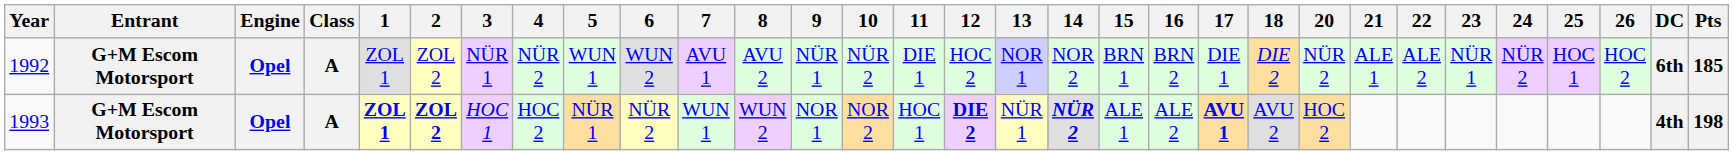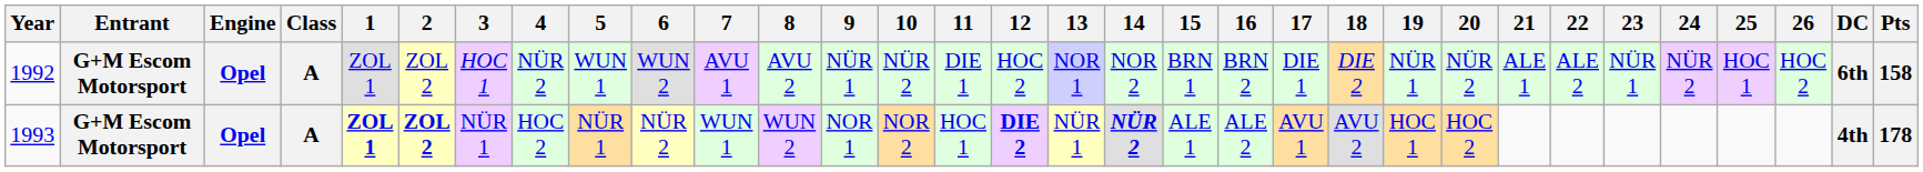+ column: 19 | NÜR 1 | HOC 1
1992 | 3: NÜR 1 -> HOC 1
1992 | Pts: 185 -> 158
1993 | 3: HOC 1 -> NÜR 1
1993 | 17: bold -> normal
1993 | Pts: 198 -> 178
